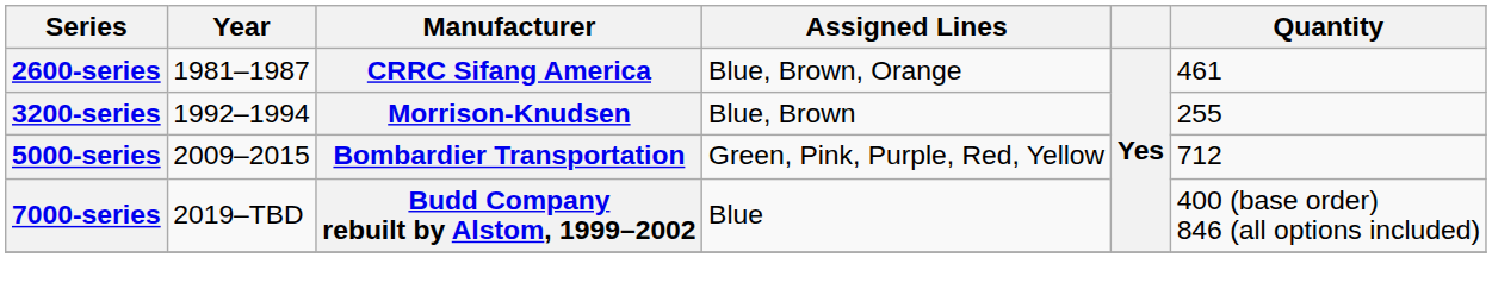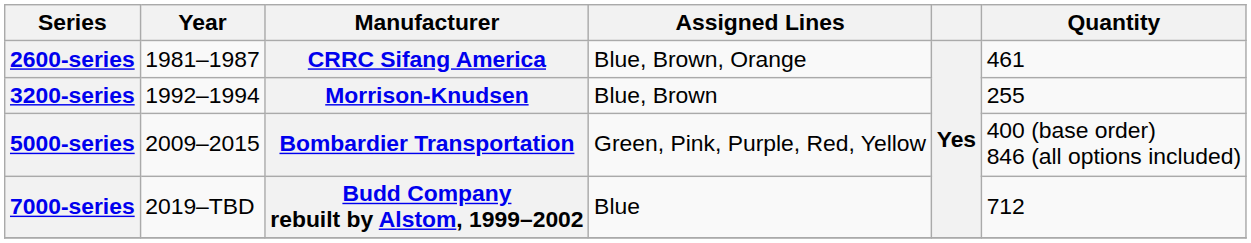5000-series | Quantity: 712 -> 400 (base order) 846 (all options included)
7000-series | Quantity: 400 (base order) 846 (all options included) -> 712
